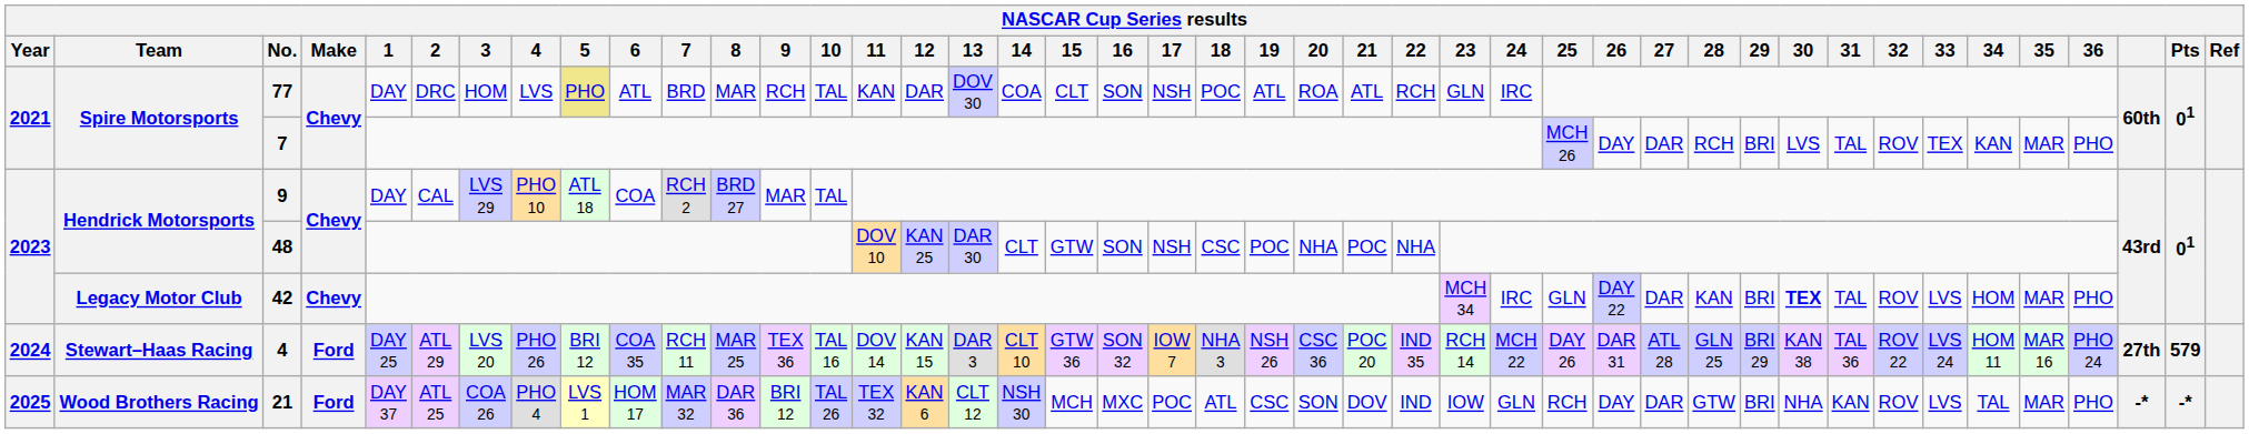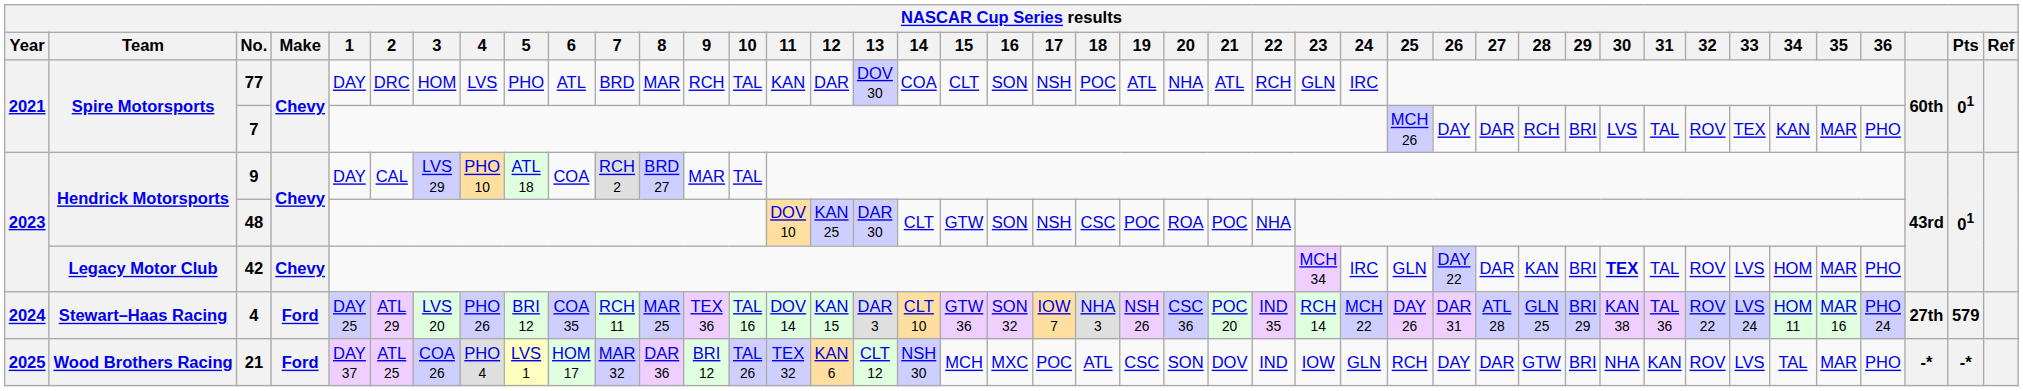77 | 5: khaki background -> no background
77 | 20: ROA -> NHA
48 | 20: NHA -> ROA
